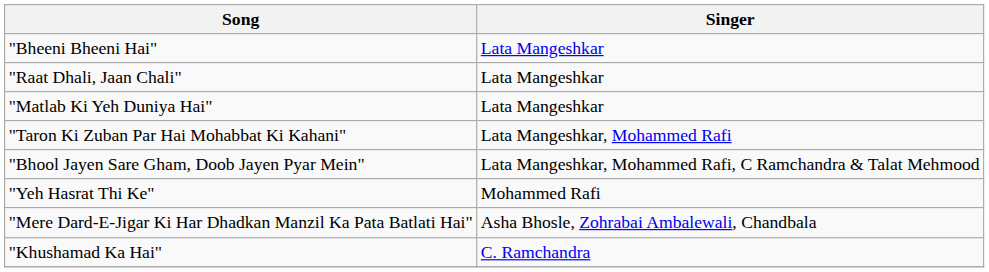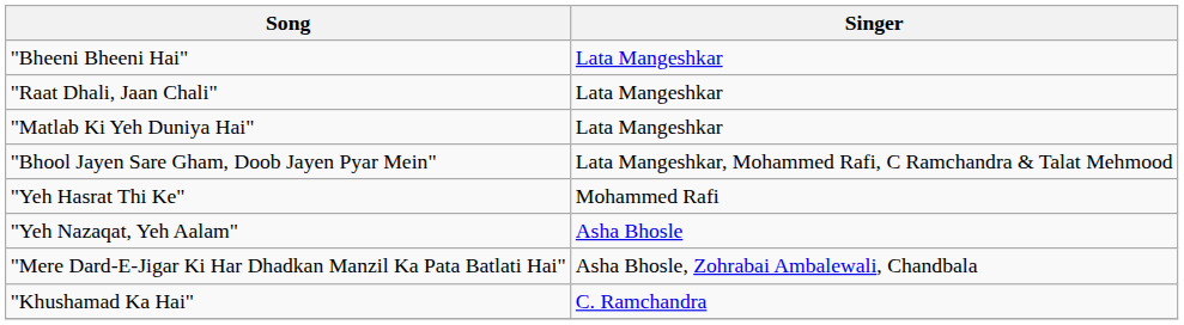- row: "Taron Ki Zuban Par Hai Mohabbat Ki Kahani" | Lata Mangeshkar, Mohammed Rafi
+ row: "Yeh Nazaqat, Yeh Aalam" | Asha Bhosle
